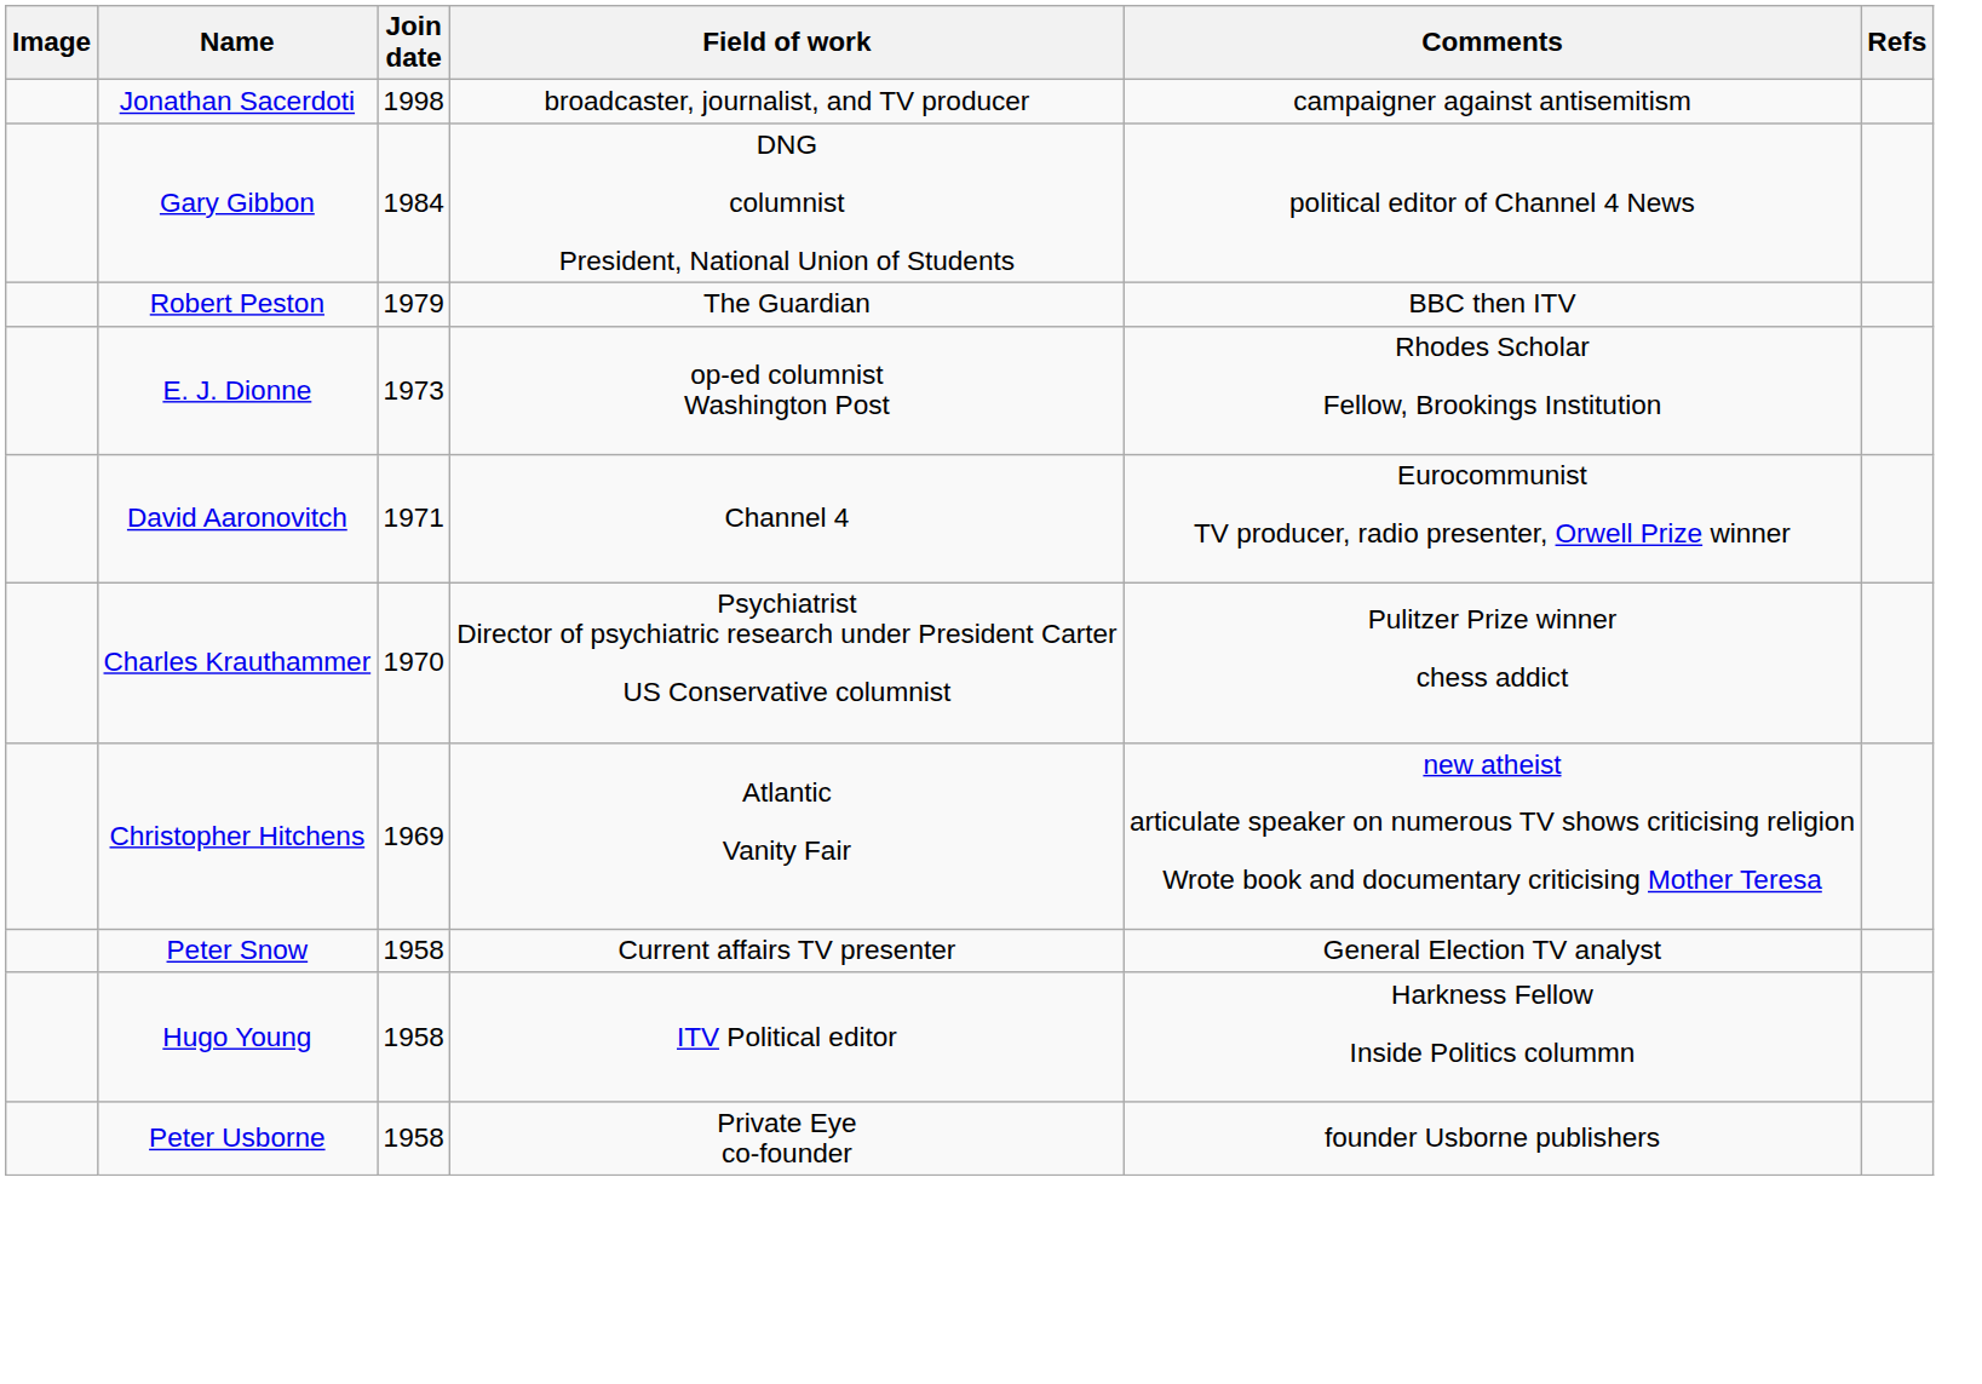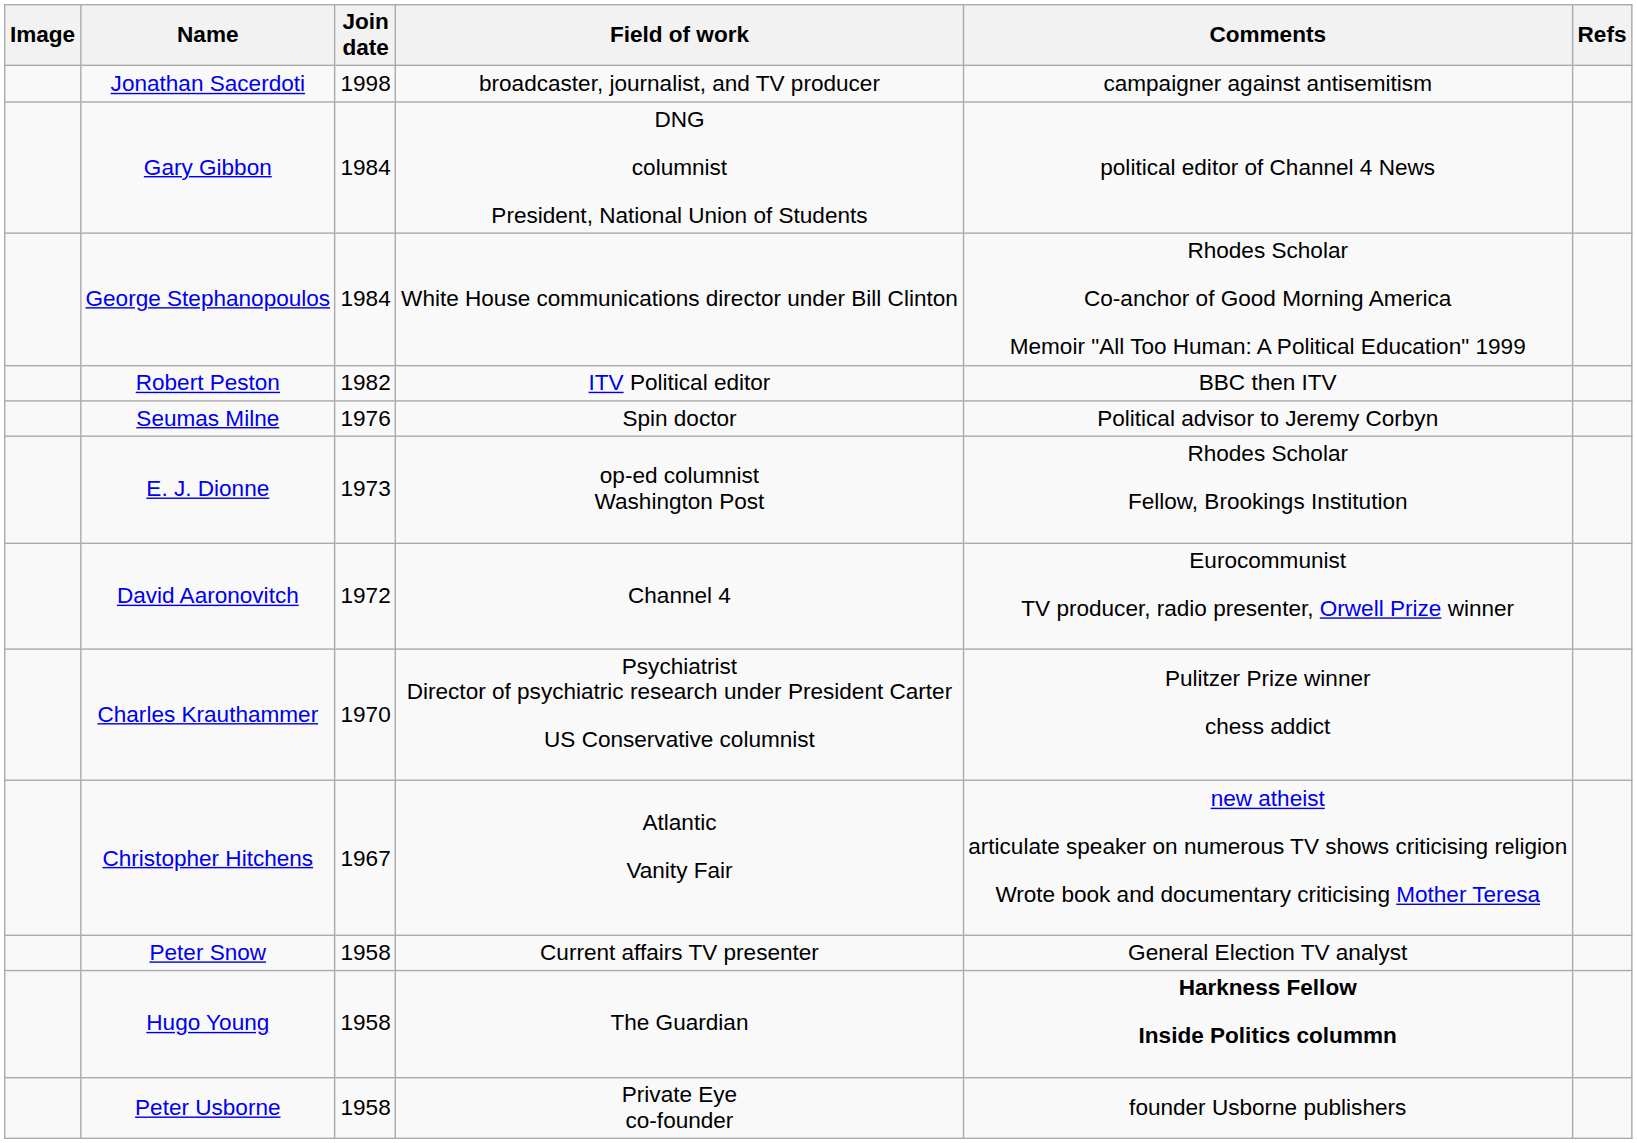+ row: George Stephanopoulos | 1984 | White House communications director under Bill Clinton | Rhodes Scholar Co-anchor of Good Morning America Memoir "All Too Human: A Political Education" 1999
Robert Peston | Join date: 1979 -> 1982
Robert Peston | Field of work: The Guardian -> ITV Political editor
+ row: Seumas Milne | 1976 | Spin doctor | Political advisor to Jeremy Corbyn
David Aaronovitch | Join date: 1971 -> 1972
Christopher Hitchens | Join date: 1969 -> 1967
Hugo Young | Field of work: ITV Political editor -> The Guardian
Hugo Young | Comments: normal -> bold
